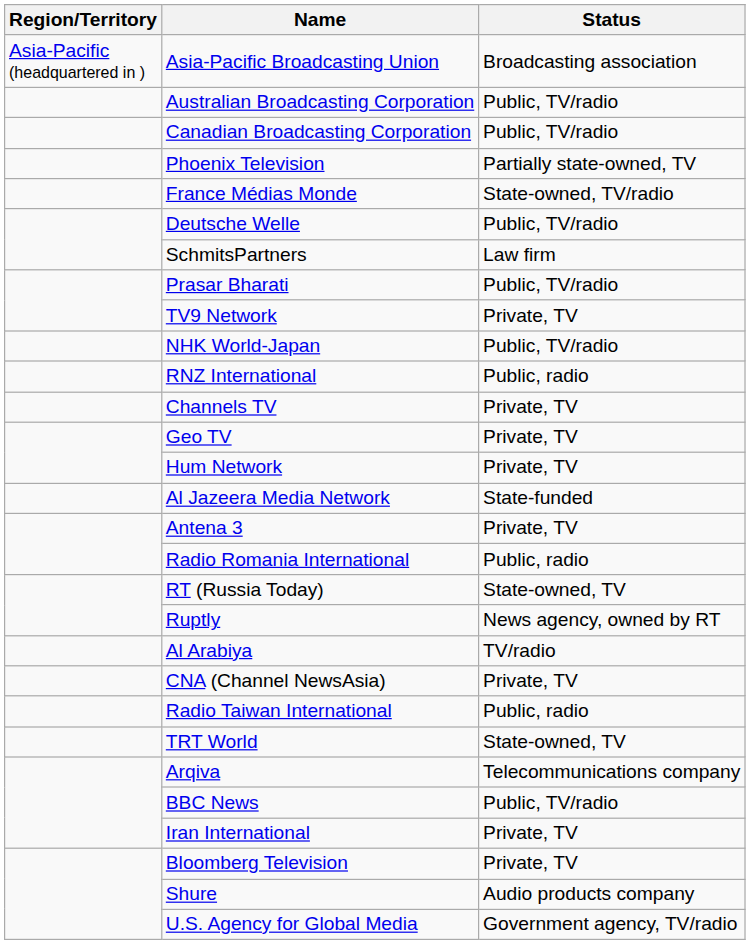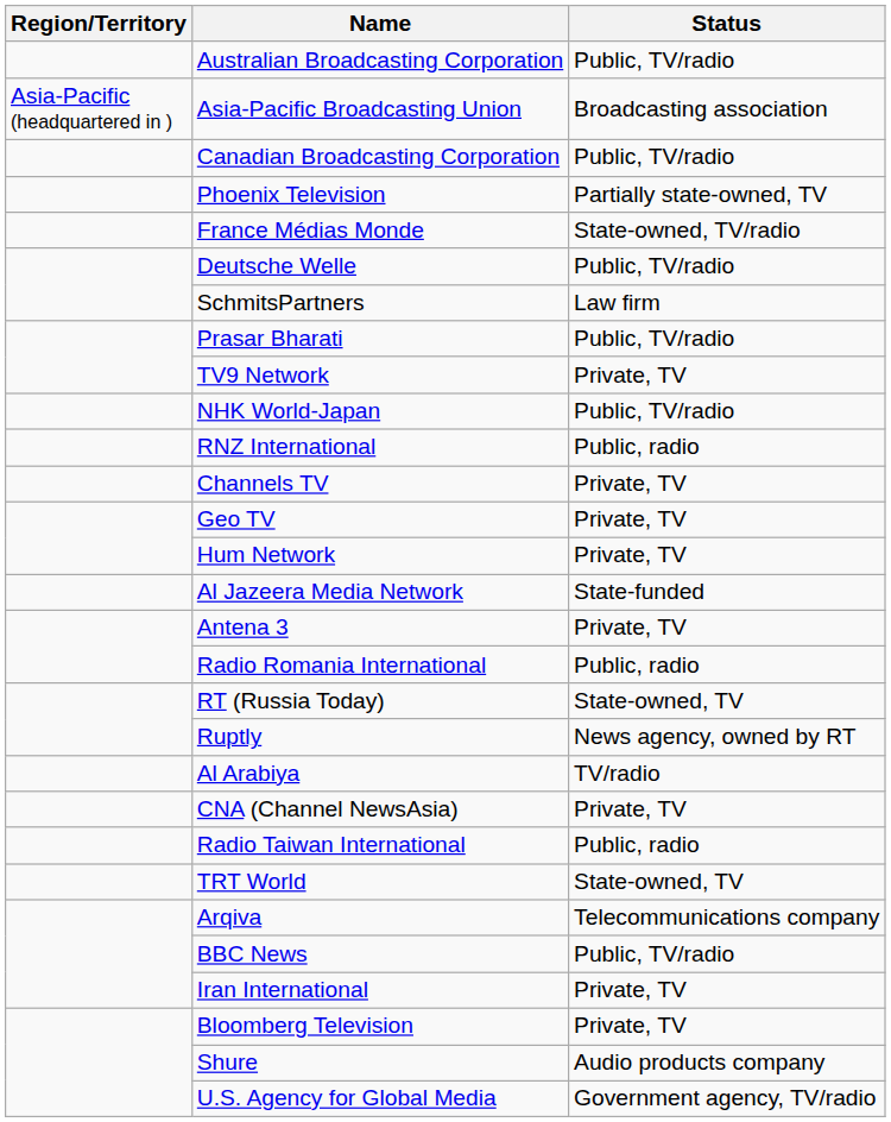rows swapped: Asia-Pacific Broadcasting Union <-> Australian Broadcasting Corporation
